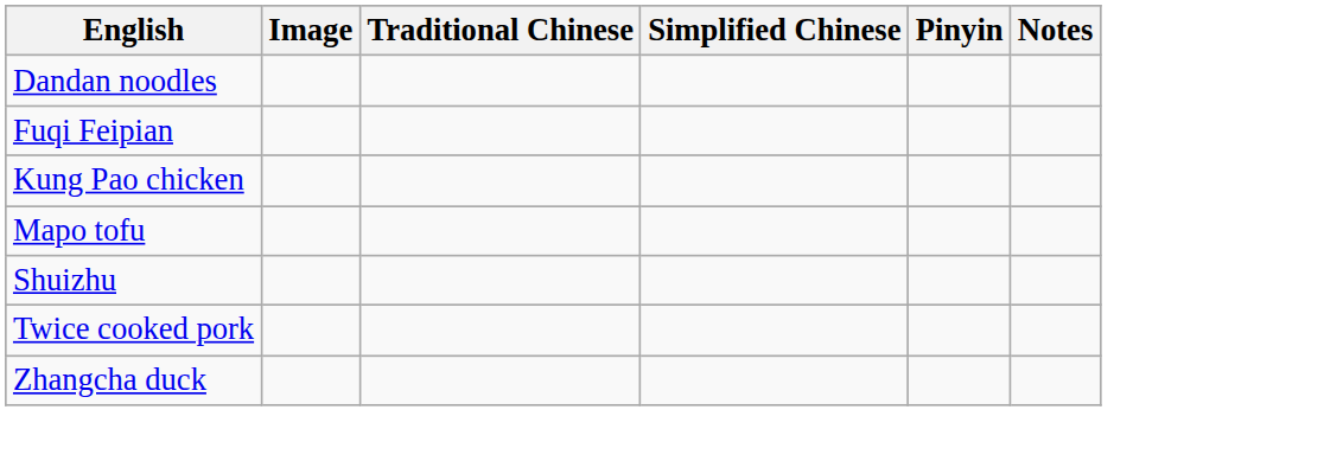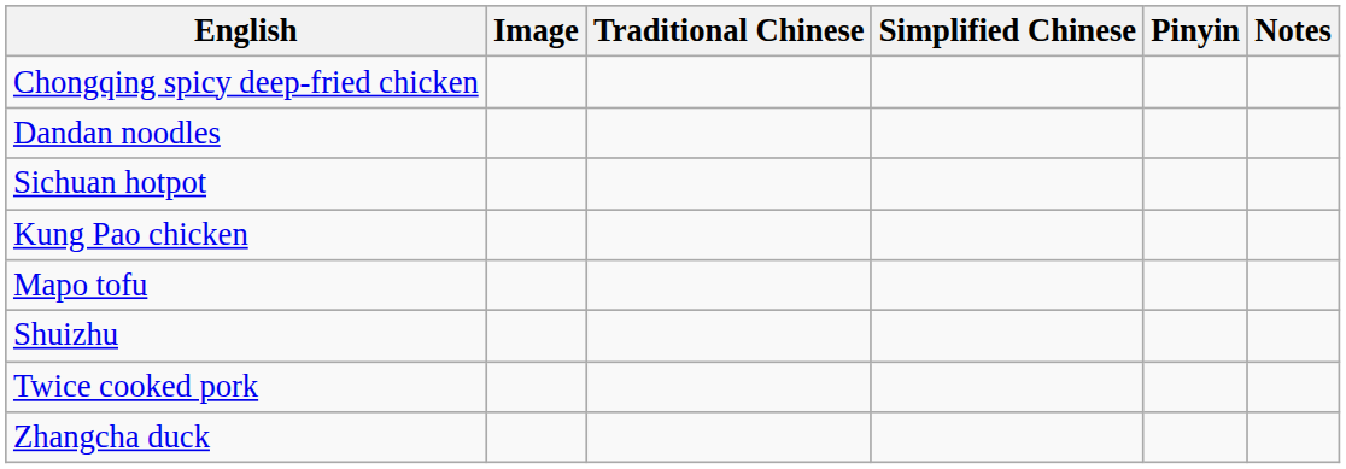+ row: Chongqing spicy deep-fried chicken
- row: Fuqi Feipian
+ row: Sichuan hotpot
